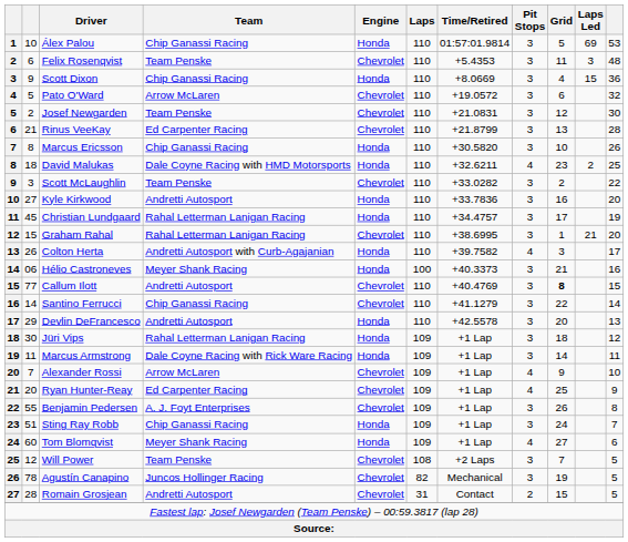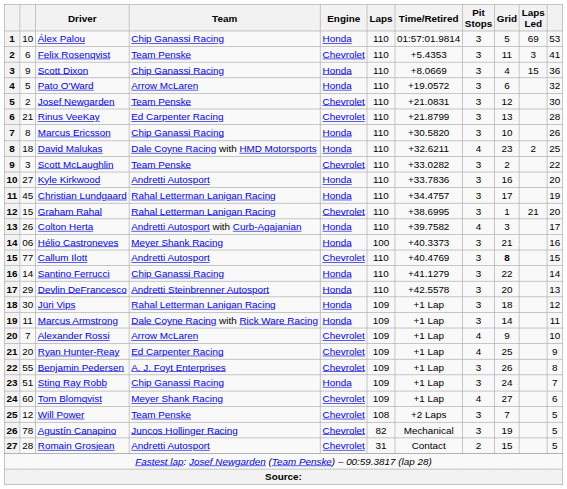Felix Rosenqvist | column 11: 48 -> 41
Pato O'Ward | Engine: Chevrolet -> Honda
Santino Ferrucci | Engine: Chevrolet -> Honda
Devlin DeFrancesco | Team: Andretti Autosport -> Andretti Steinbrenner Autosport
Tom Blomqvist | Engine: Honda -> Chevrolet
